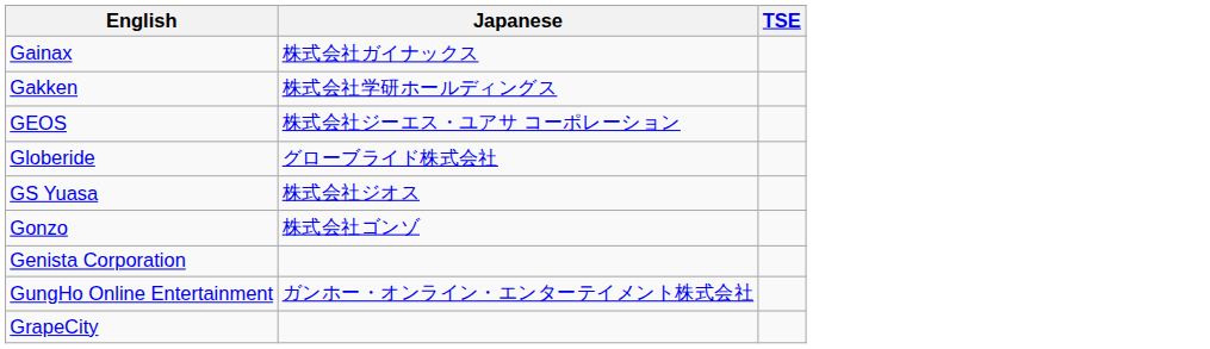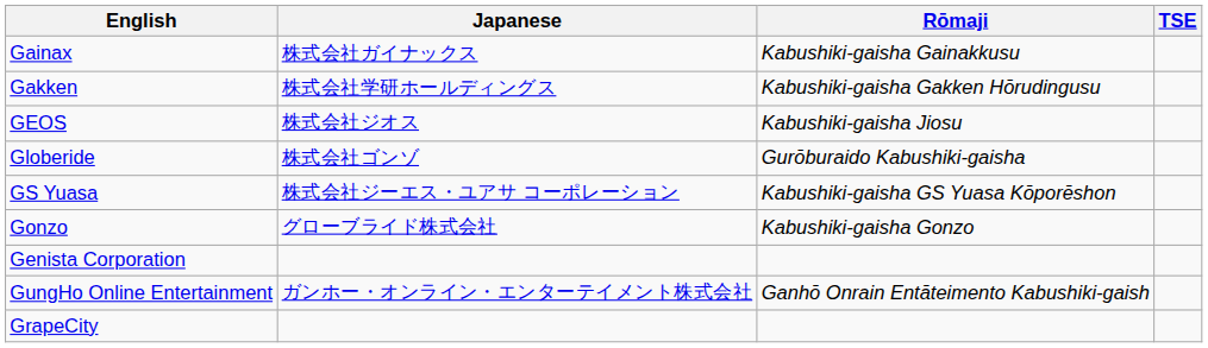+ column: Rōmaji | Kabushiki-gaisha Gainakkusu | Kabushiki-gaisha Gakken Hōrudingusu | Kabushiki-gaisha Jiosu | Gurōburaido Kabushiki-gaisha | Kabushiki-gaisha GS Yuasa Kōporēshon | Kabushiki-gaisha Gonzo | Ganhō Onrain Entāteimento Kabushiki-gaish
GEOS | Japanese: 株式会社ジーエス・ユアサ コーポレーション -> 株式会社ジオス
Globeride | Japanese: グローブライド株式会社 -> 株式会社ゴンゾ
GS Yuasa | Japanese: 株式会社ジオス -> 株式会社ジーエス・ユアサ コーポレーション
Gonzo | Japanese: 株式会社ゴンゾ -> グローブライド株式会社
